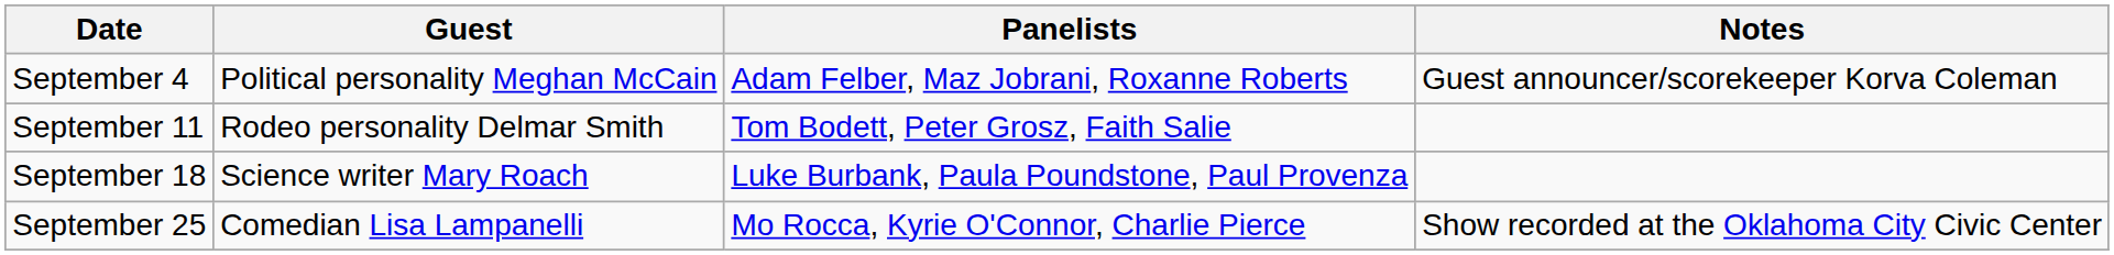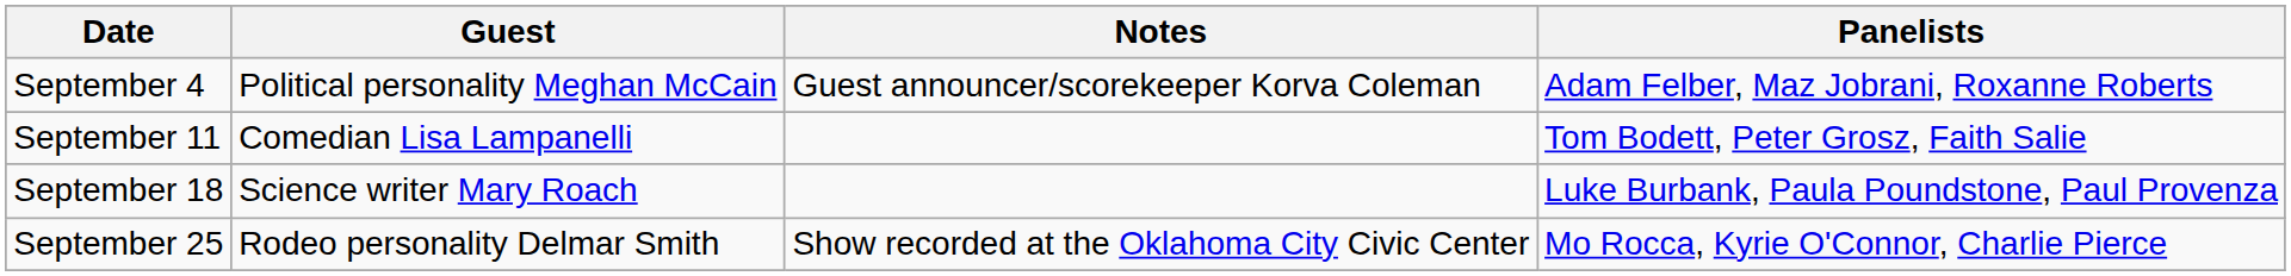columns swapped: Panelists <-> Notes
September 11 | Guest: Rodeo personality Delmar Smith -> Comedian Lisa Lampanelli
September 25 | Guest: Comedian Lisa Lampanelli -> Rodeo personality Delmar Smith
